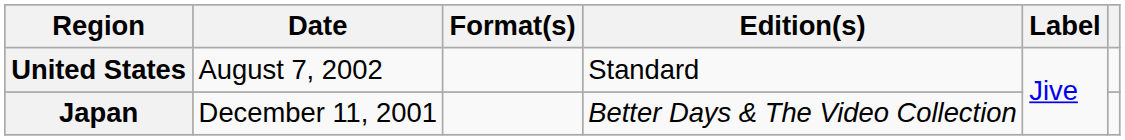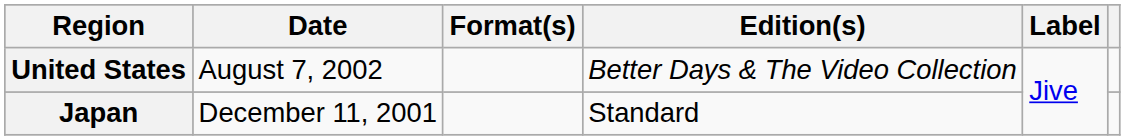United States | Edition(s): Standard -> Better Days & The Video Collection
Japan | Edition(s): Better Days & The Video Collection -> Standard
